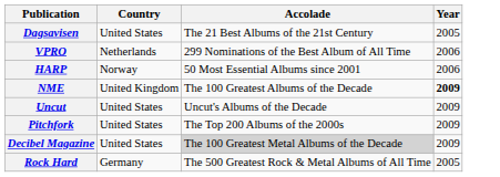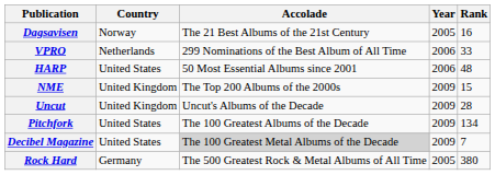+ column: Rank | 16 | 33 | 48 | 15 | 28 | 134 | 7 | 380
Dagsavisen | Country: United States -> Norway
HARP | Country: Norway -> United States
NME | Accolade: The 100 Greatest Albums of the Decade -> The Top 200 Albums of the 2000s
NME | Year: bold -> normal
Uncut | Country: United States -> United Kingdom
Pitchfork | Accolade: The Top 200 Albums of the 2000s -> The 100 Greatest Albums of the Decade
